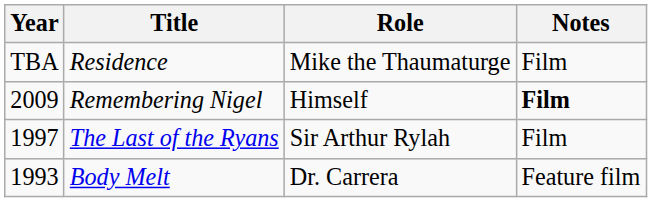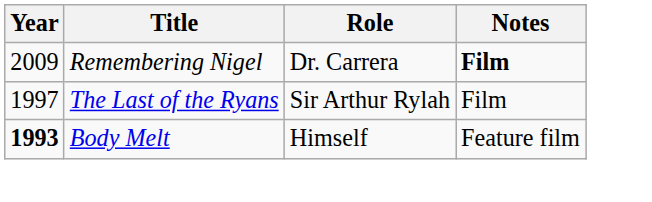- row: TBA | Residence | Mike the Thaumaturge | Film
Remembering Nigel | Role: Himself -> Dr. Carrera
Body Melt | Year: normal -> bold
Body Melt | Role: Dr. Carrera -> Himself
